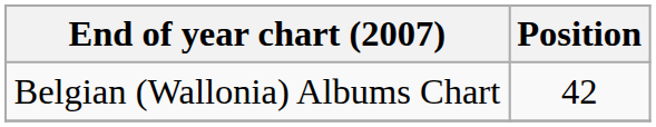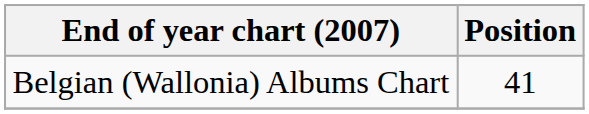Belgian (Wallonia) Albums Chart | Position: 42 -> 41
